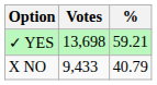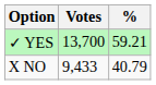✓ YES | Votes: 13,698 -> 13,700
